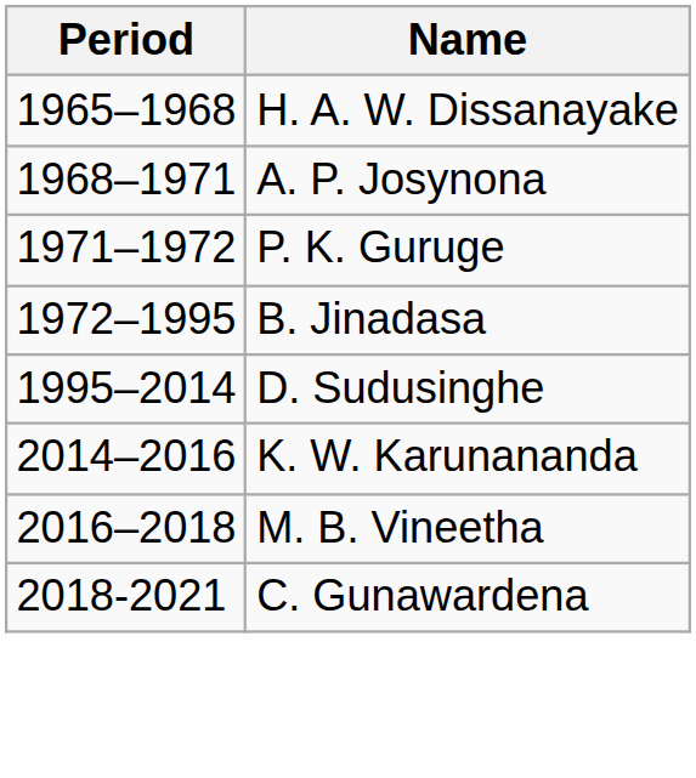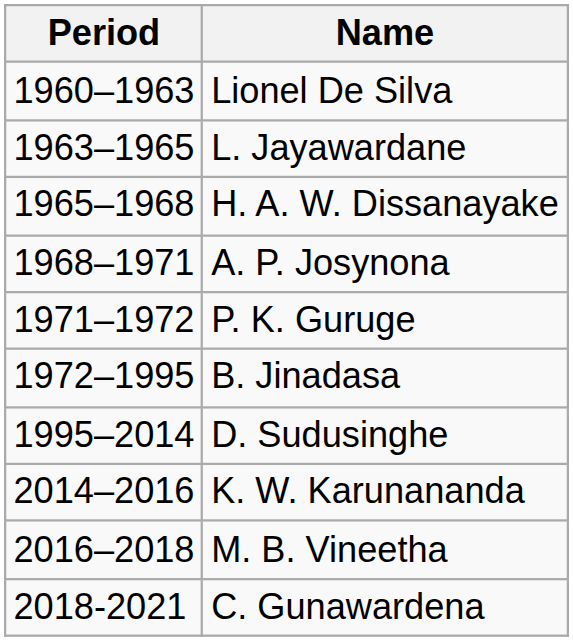+ row: 1960–1963 | Lionel De Silva
+ row: 1963–1965 | L. Jayawardane
